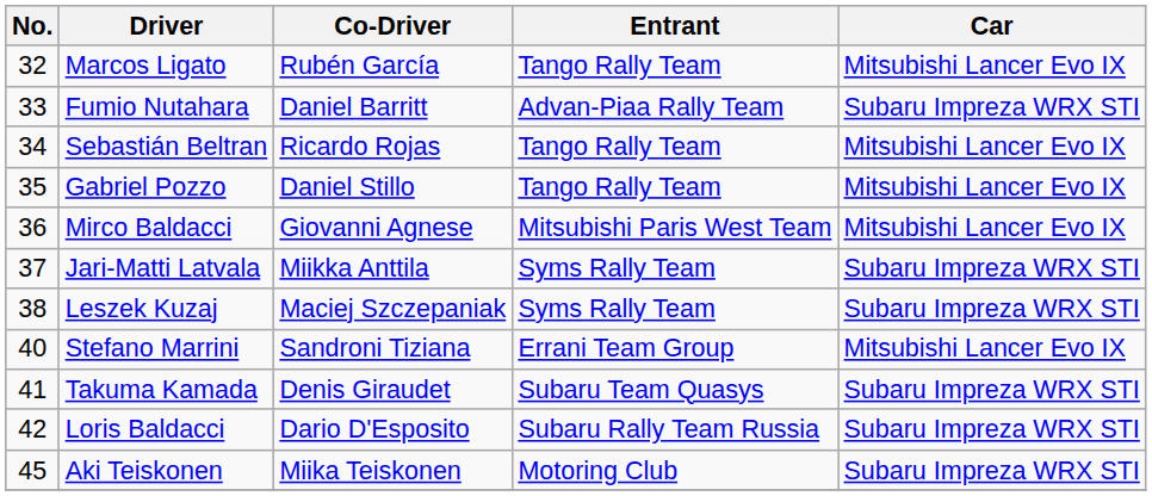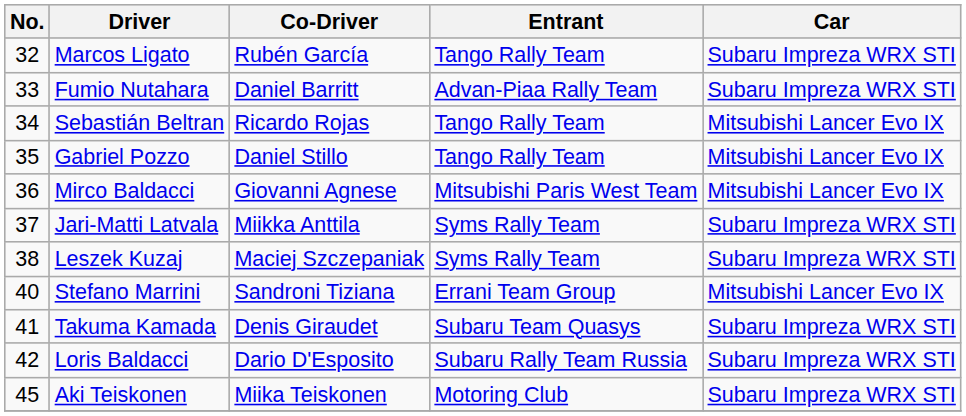Marcos Ligato | Car: Mitsubishi Lancer Evo IX -> Subaru Impreza WRX STI
